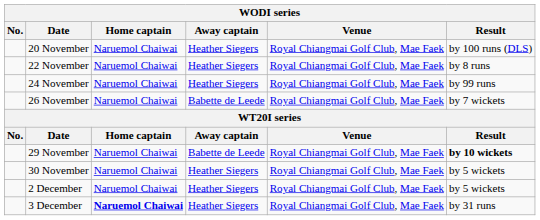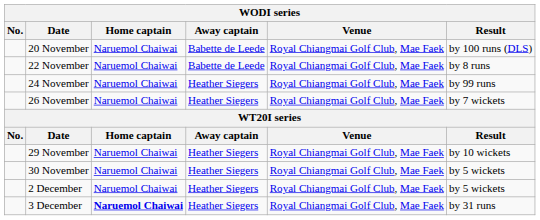20 November | Away captain: Heather Siegers -> Babette de Leede
22 November | Away captain: Heather Siegers -> Babette de Leede
26 November | Away captain: Babette de Leede -> Heather Siegers
29 November | Away captain: Babette de Leede -> Heather Siegers
29 November | Result: bold -> normal
